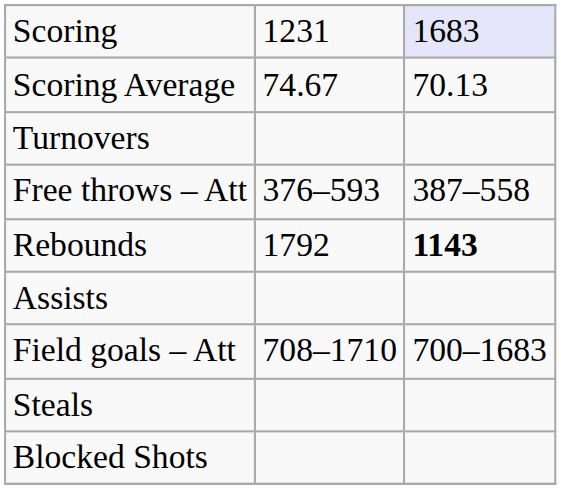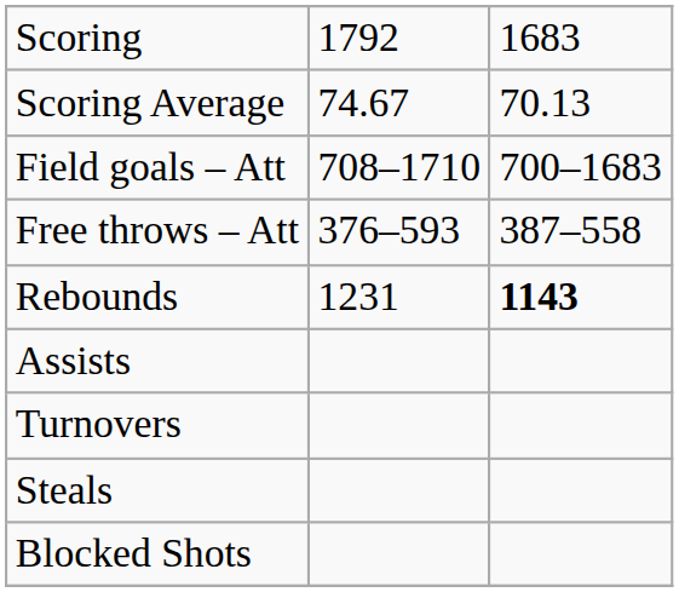Scoring | column 2: 1231 -> 1792
Scoring | column 3: lavender background -> no background
rows swapped: Field goals – Att <-> Turnovers
Rebounds | column 2: 1792 -> 1231
